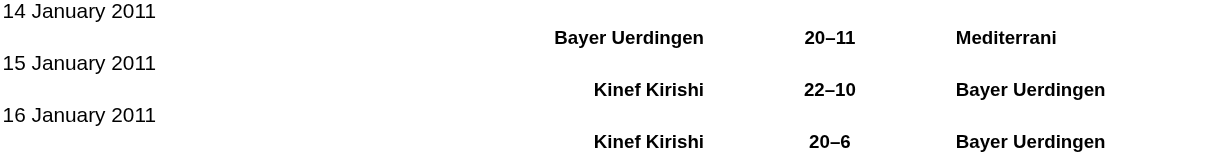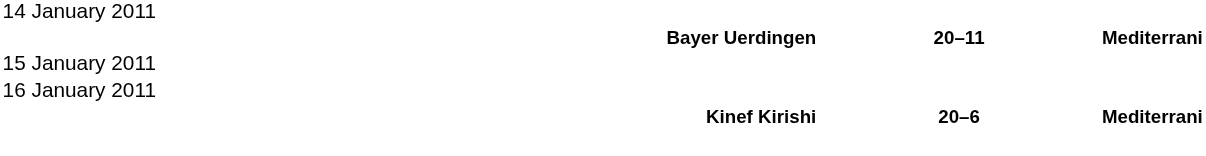- row: Kinef Kirishi | 22–10 | Bayer Uerdingen
Kinef Kirishi / 20–6 | column 3: Bayer Uerdingen -> Mediterrani
